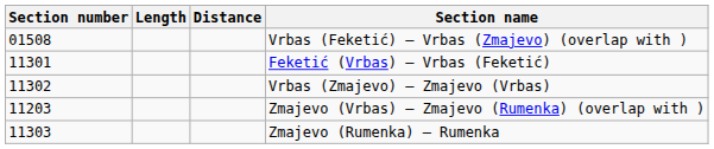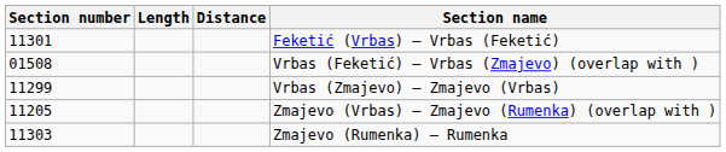rows swapped: Feketić (Vrbas) – Vrbas (Feketić) <-> Vrbas (Feketić) – Vrbas (Zmajevo) (overlap with )
Vrbas (Zmajevo) – Zmajevo (Vrbas) | Section number: 11302 -> 11299
Zmajevo (Vrbas) – Zmajevo (Rumenka) (overlap with ) | Section number: 11203 -> 11205
